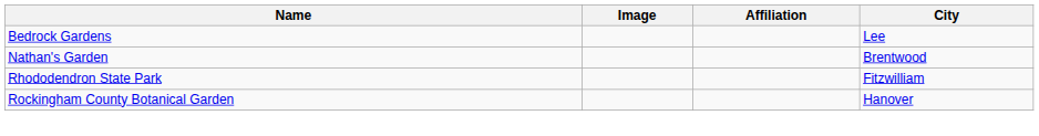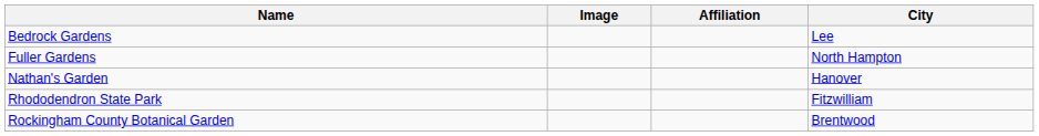+ row: Fuller Gardens | North Hampton
Nathan's Garden | City: Brentwood -> Hanover
Rockingham County Botanical Garden | City: Hanover -> Brentwood
